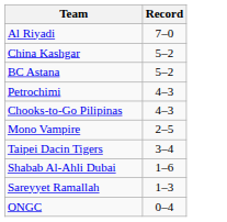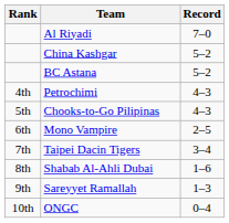+ column: Rank | 4th | 5th | 6th | 7th | 8th | 9th | 10th
